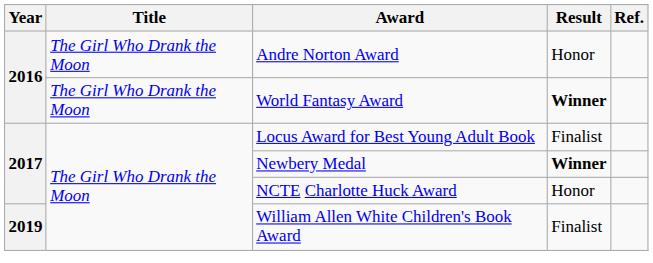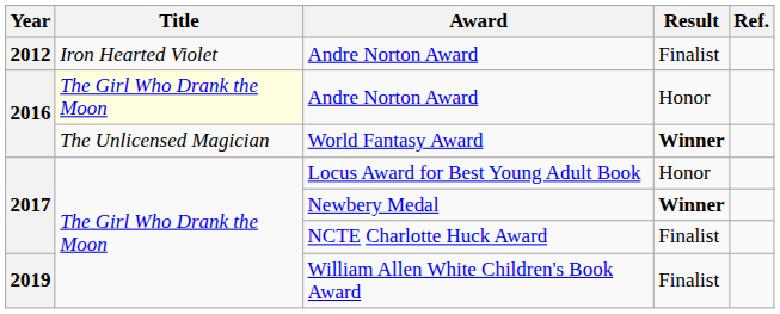+ row: 2012 | Iron Hearted Violet | Andre Norton Award | Finalist
2016 / Andre Norton Award | Title: no background -> lightyellow background
World Fantasy Award | Title: The Girl Who Drank the Moon -> The Unlicensed Magician
Locus Award for Best Young Adult Book | Result: Finalist -> Honor
NCTE Charlotte Huck Award | Result: Honor -> Finalist
